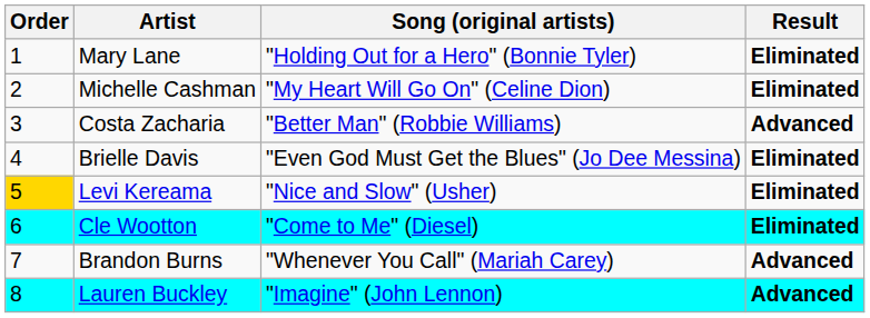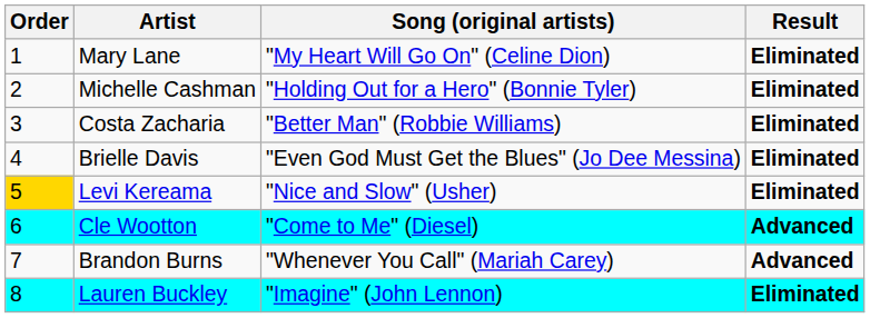Mary Lane | Song (original artists): "Holding Out for a Hero" (Bonnie Tyler) -> "My Heart Will Go On" (Celine Dion)
Michelle Cashman | Song (original artists): "My Heart Will Go On" (Celine Dion) -> "Holding Out for a Hero" (Bonnie Tyler)
Costa Zacharia | Result: Advanced -> Eliminated
Cle Wootton | Result: Eliminated -> Advanced
Lauren Buckley | Result: Advanced -> Eliminated
